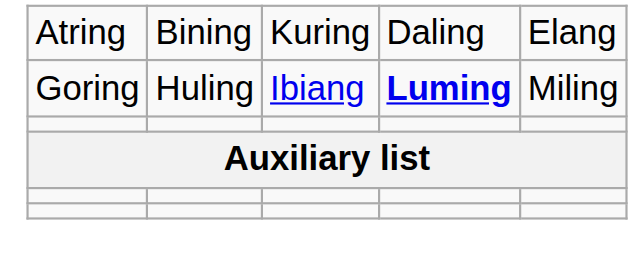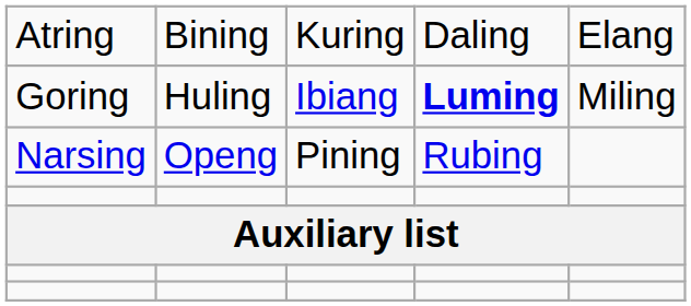+ row: Narsing | Openg | Pining | Rubing
